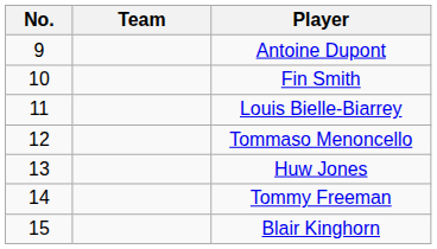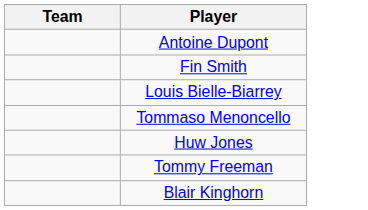- column: No. | 9 | 10 | 11 | 12 | 13 | 14 | 15
